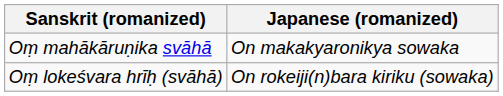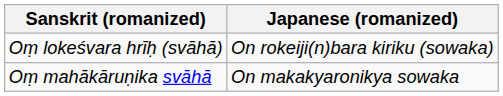rows swapped: Oṃ mahākāruṇika svāhā <-> Oṃ lokeśvara hrīḥ (svāhā)
